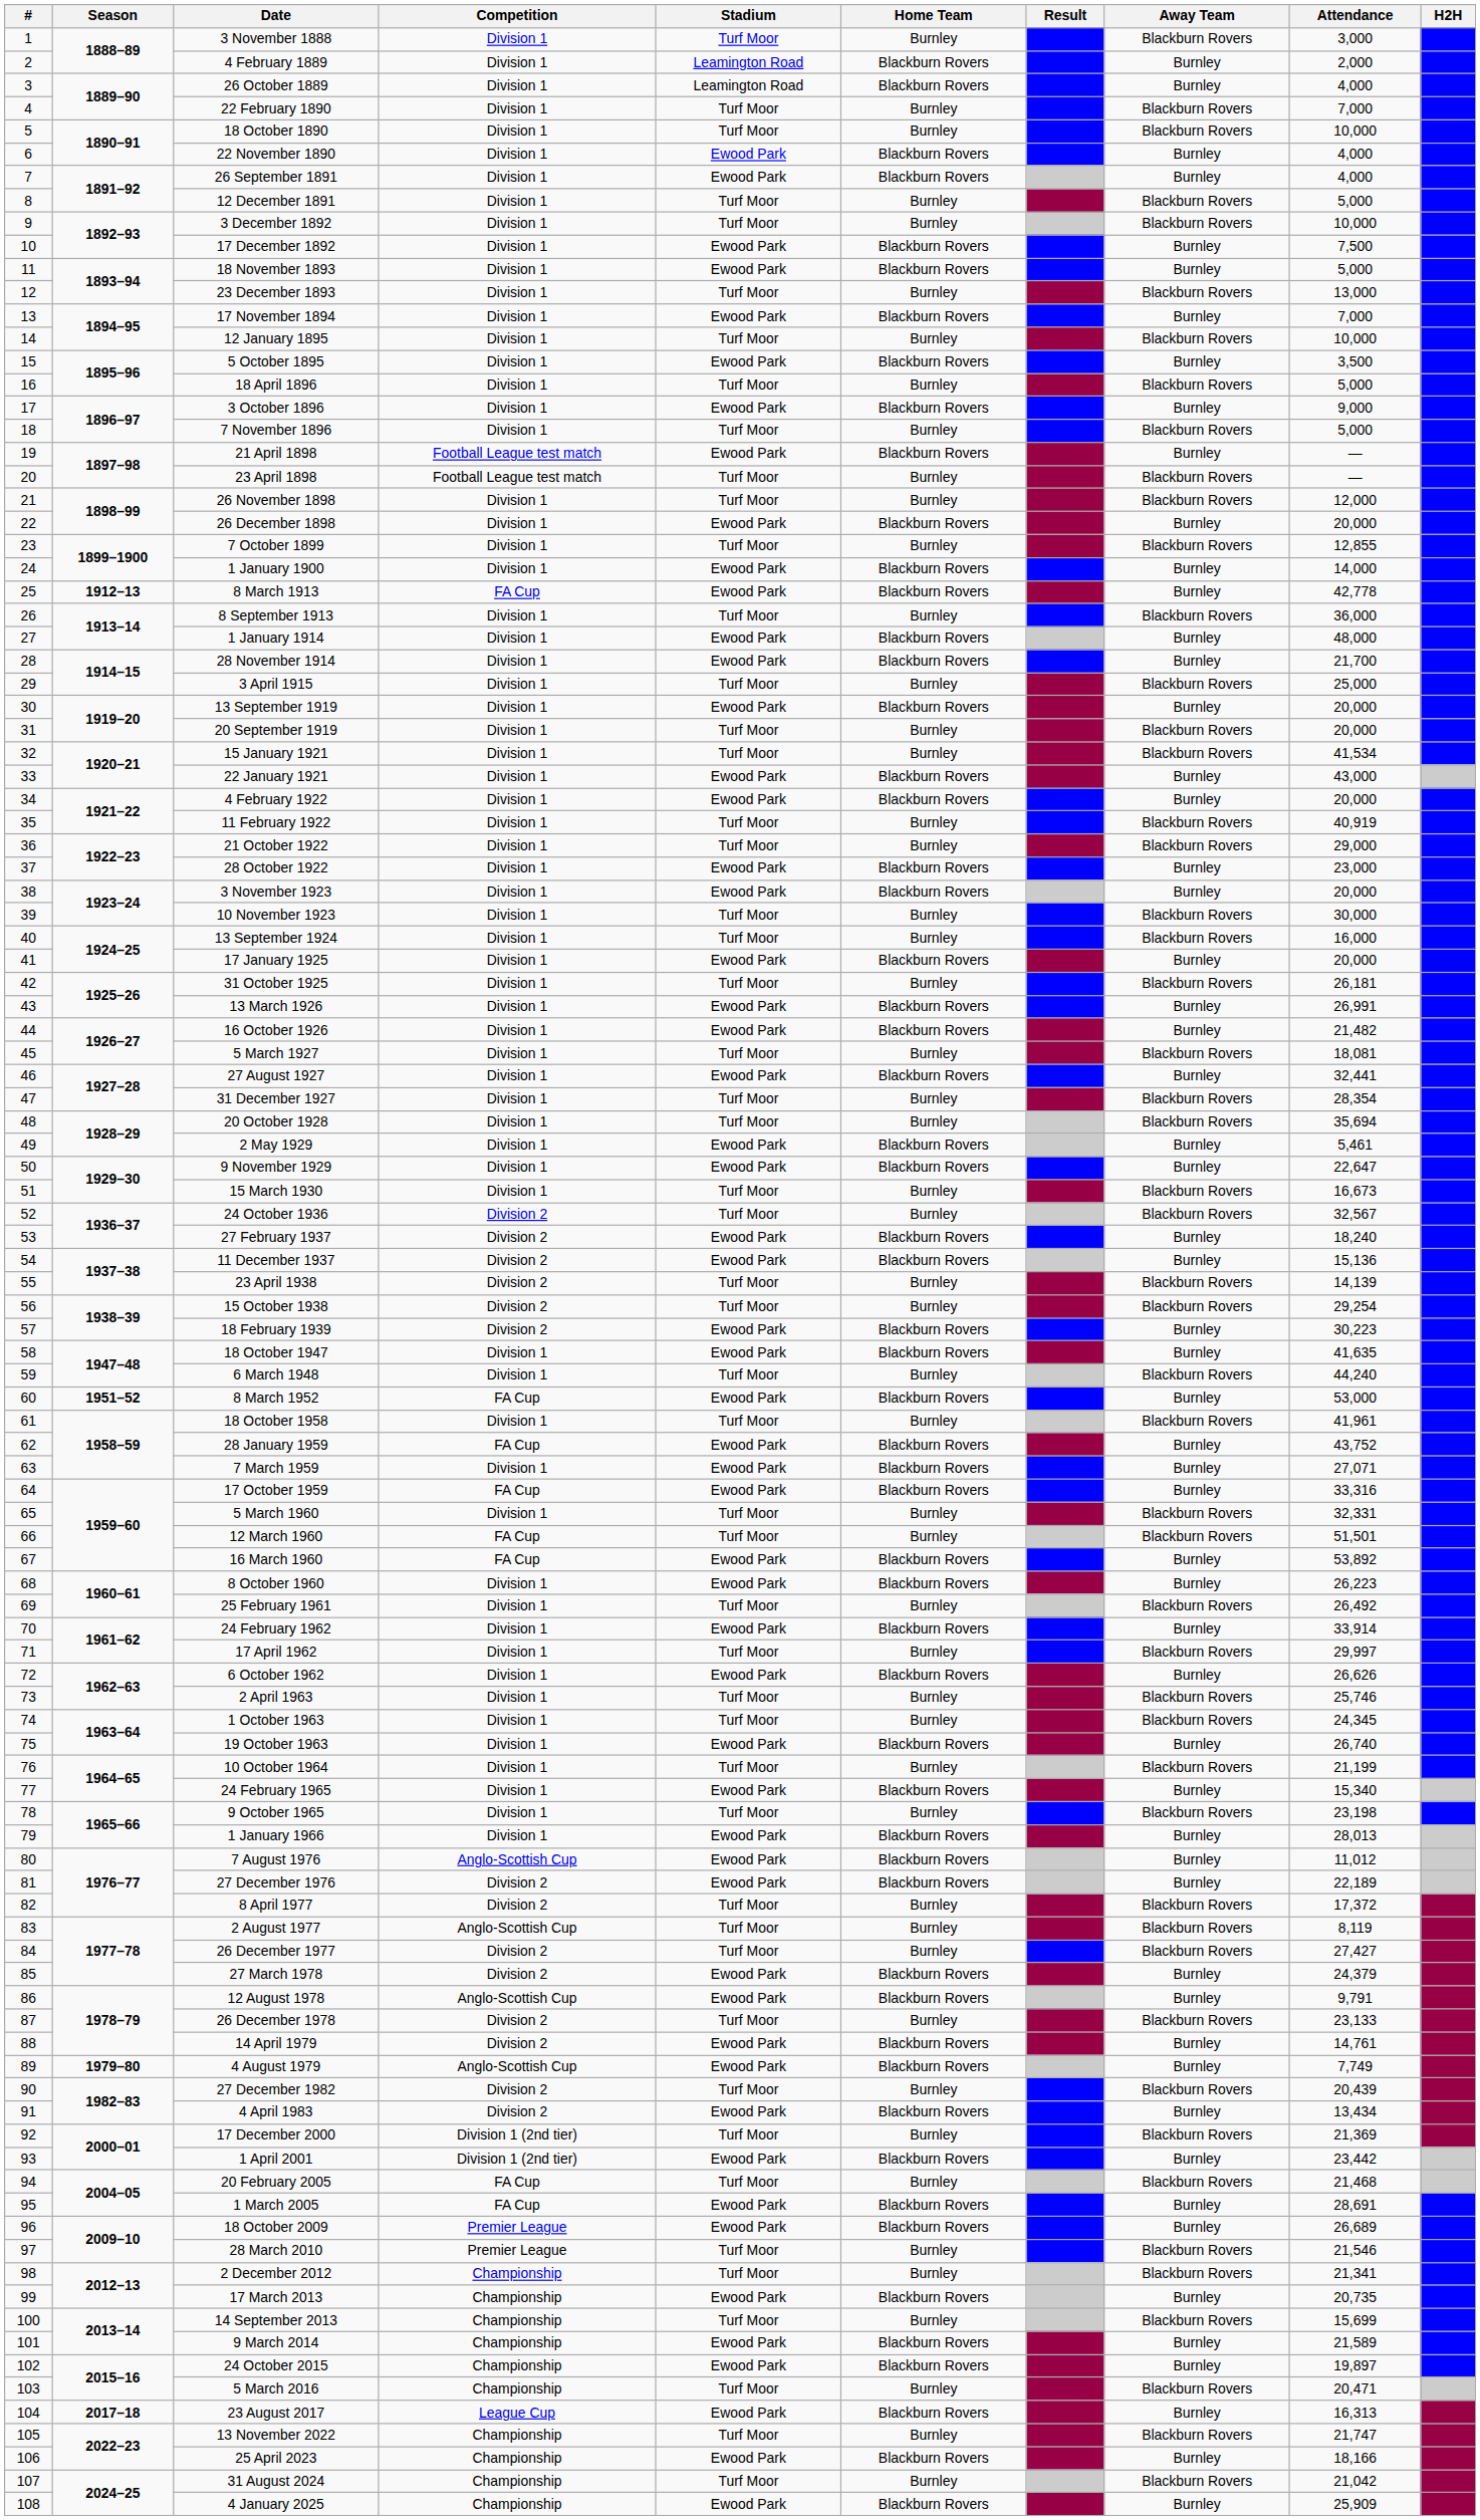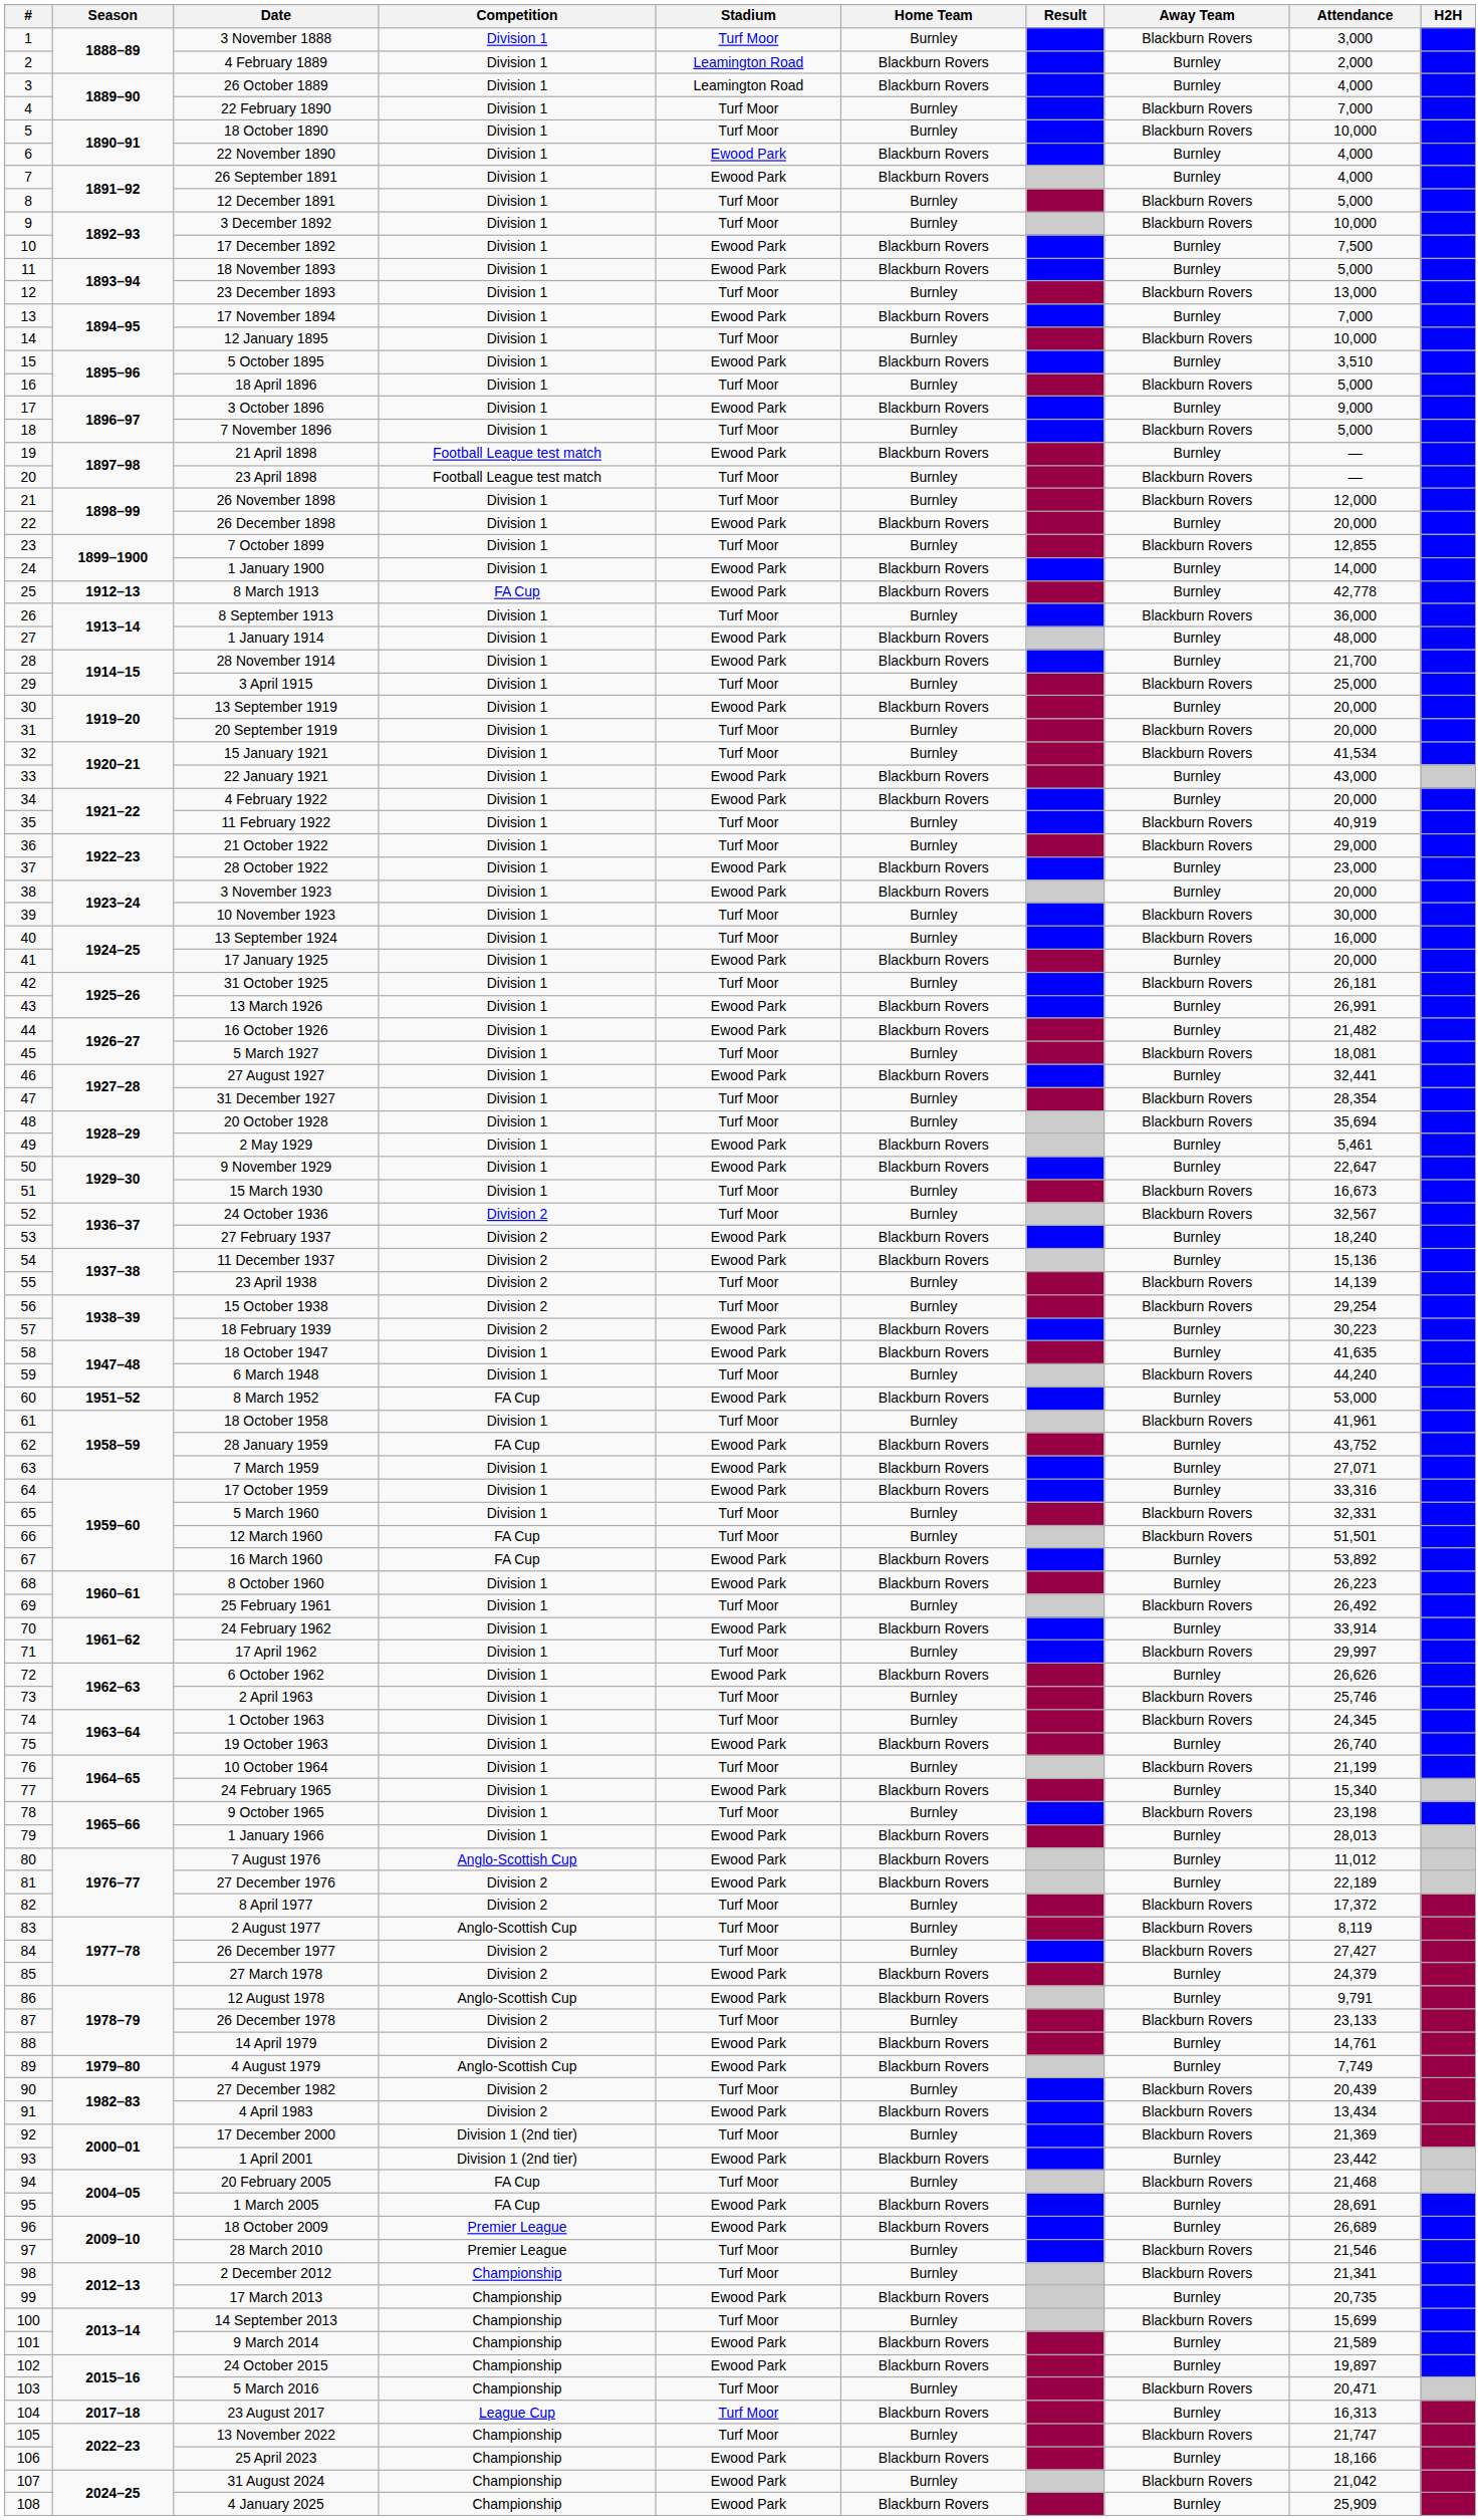5 October 1895 | Attendance: 3,500 -> 3,510
17 October 1959 | Competition: FA Cup -> Division 1
4 April 1983 | Away Team: Burnley -> Blackburn Rovers
23 August 2017 | Stadium: Ewood Park -> Turf Moor
31 August 2024 | Stadium: Turf Moor -> Ewood Park
